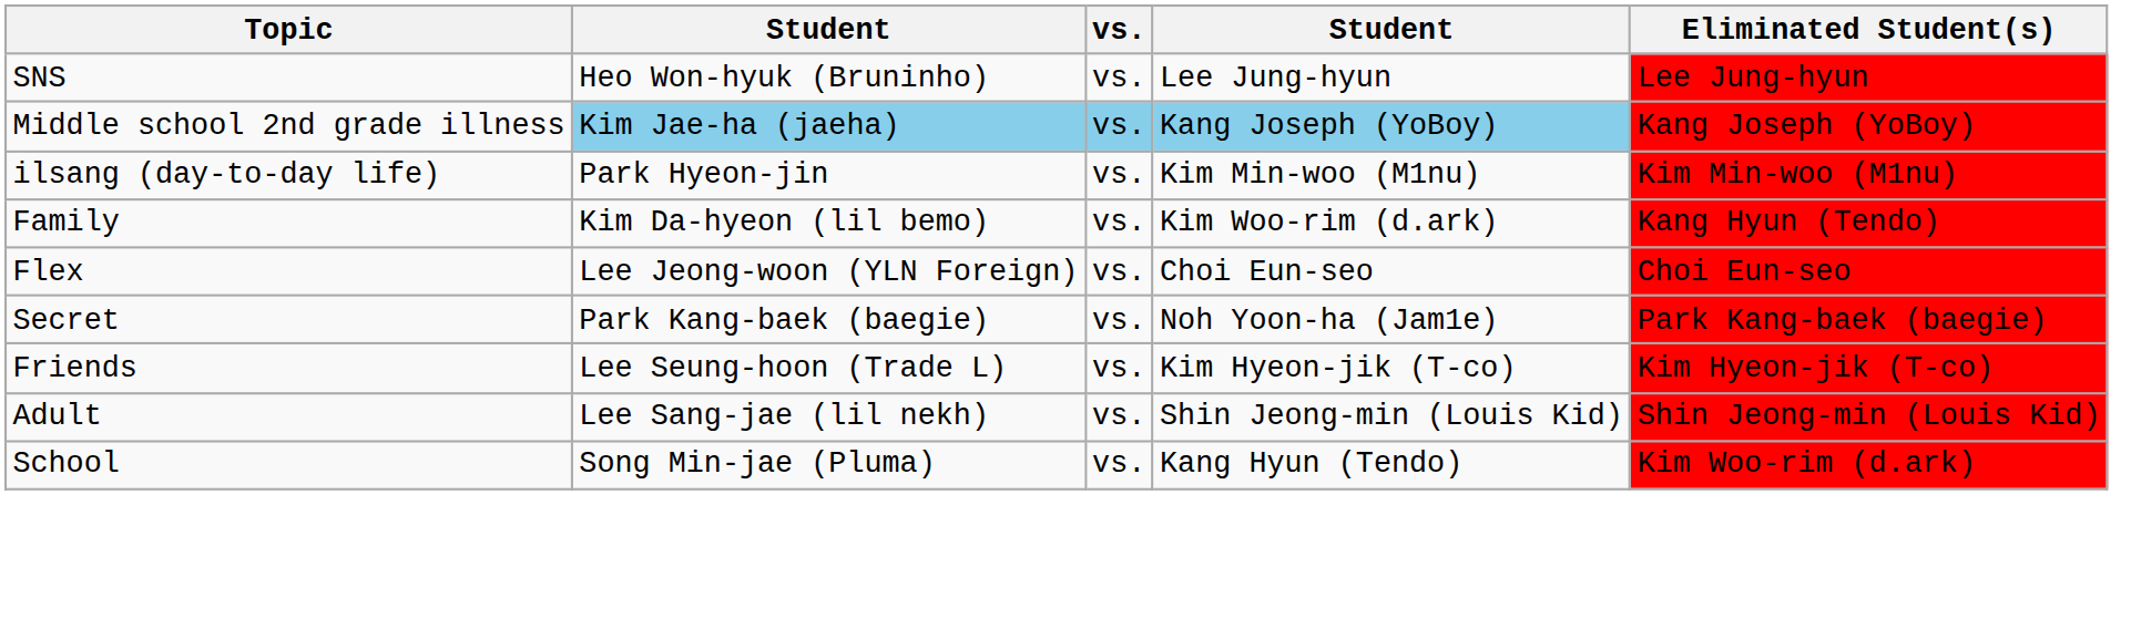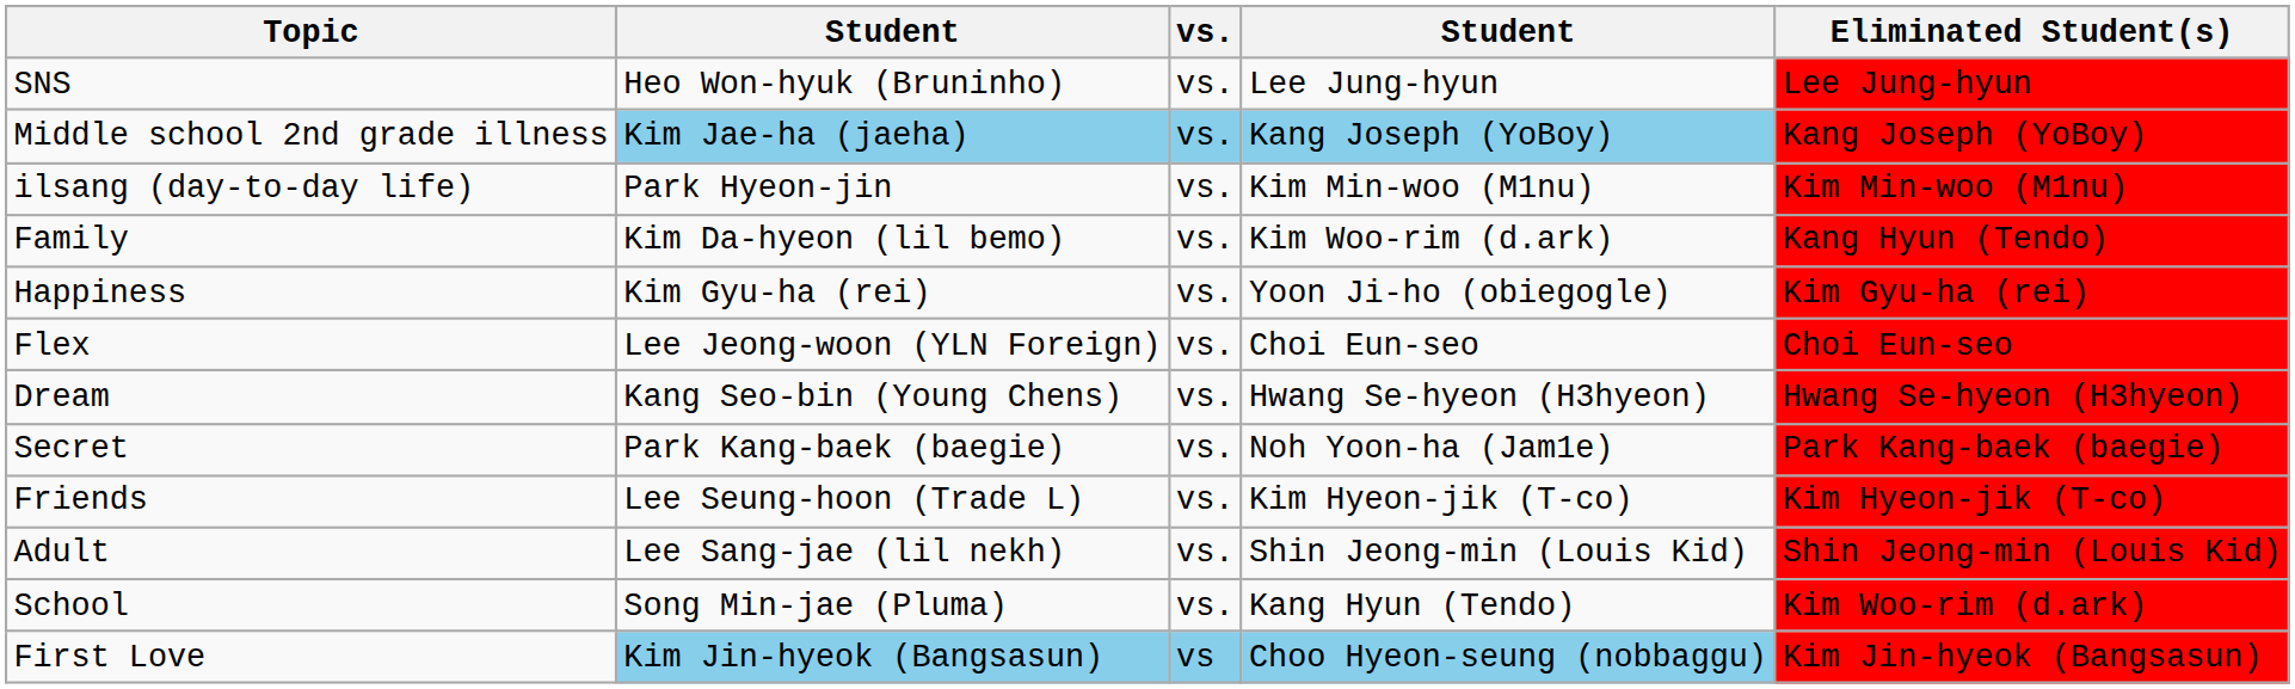+ row: Happiness | Kim Gyu-ha (rei) | vs. | Yoon Ji-ho (obiegogle) | Kim Gyu-ha (rei)
+ row: Dream | Kang Seo-bin (Young Chens) | vs. | Hwang Se-hyeon (H3hyeon) | Hwang Se-hyeon (H3hyeon)
+ row: First Love | Kim Jin-hyeok (Bangsasun) | vs | Choo Hyeon-seung (nobbaggu) | Kim Jin-hyeok (Bangsasun)
